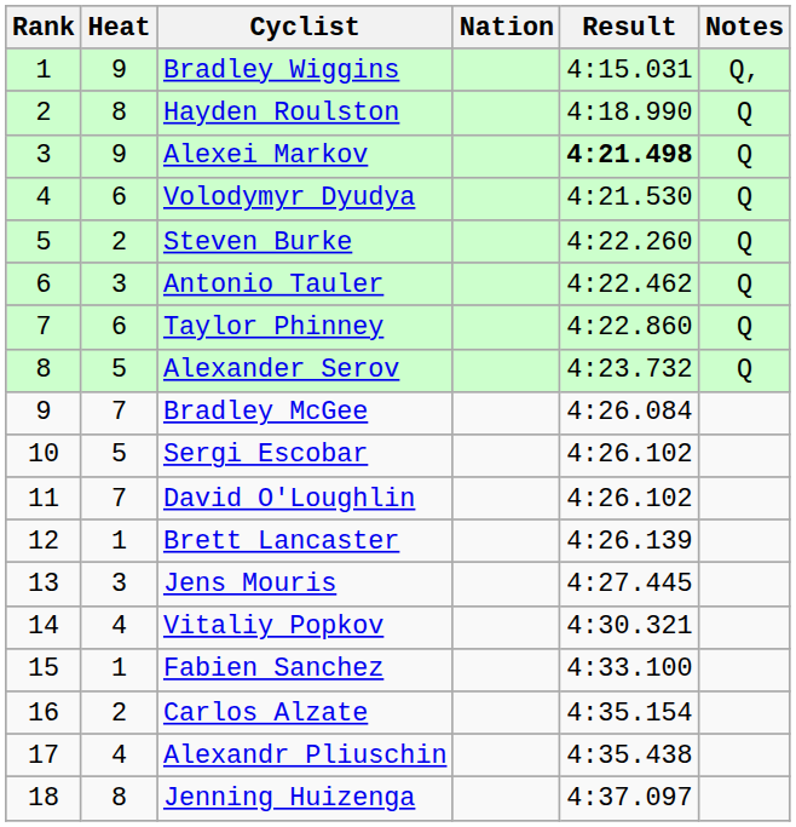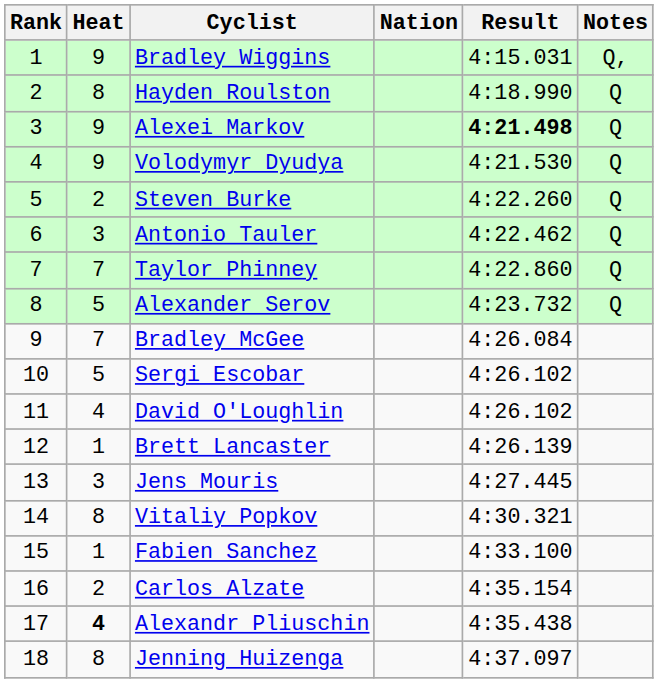Volodymyr Dyudya | Heat: 6 -> 9
Taylor Phinney | Heat: 6 -> 7
David O'Loughlin | Heat: 7 -> 4
Vitaliy Popkov | Heat: 4 -> 8
Alexandr Pliuschin | Heat: normal -> bold
